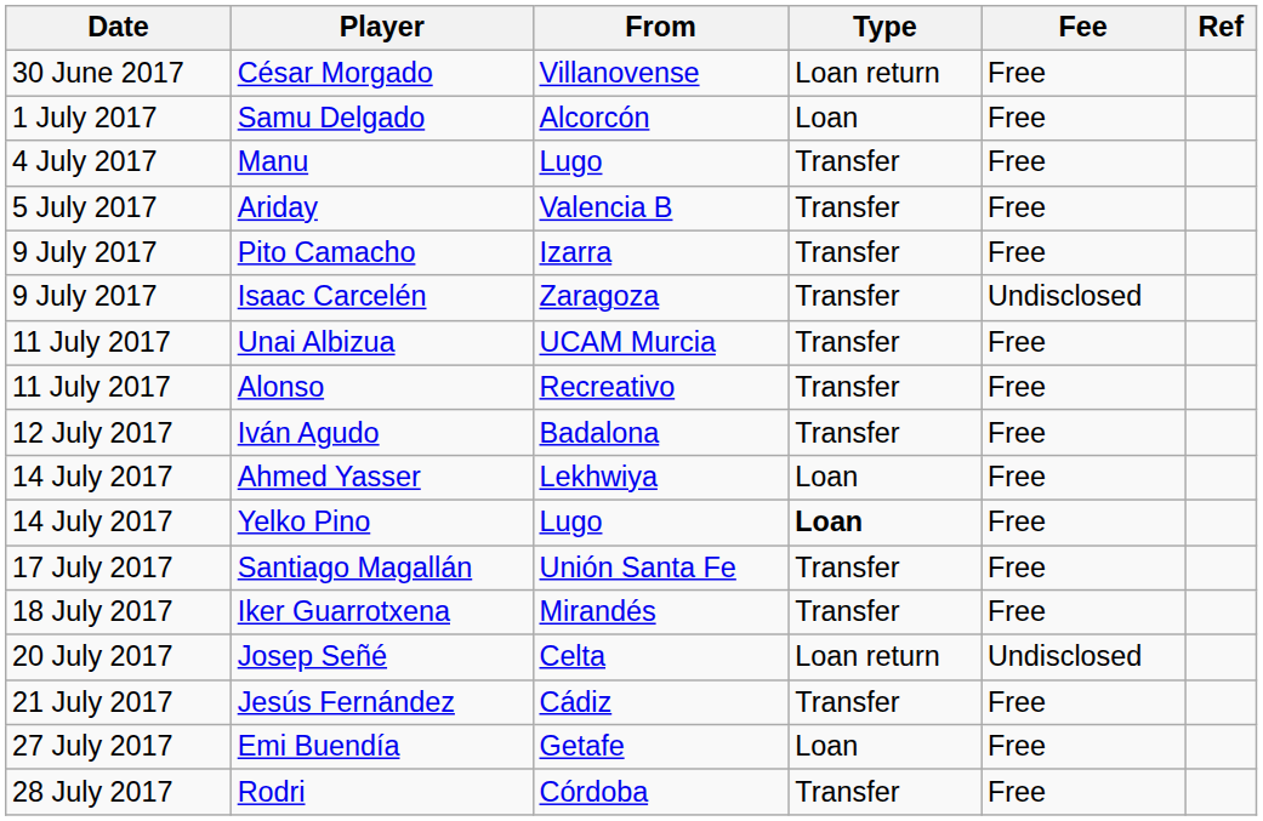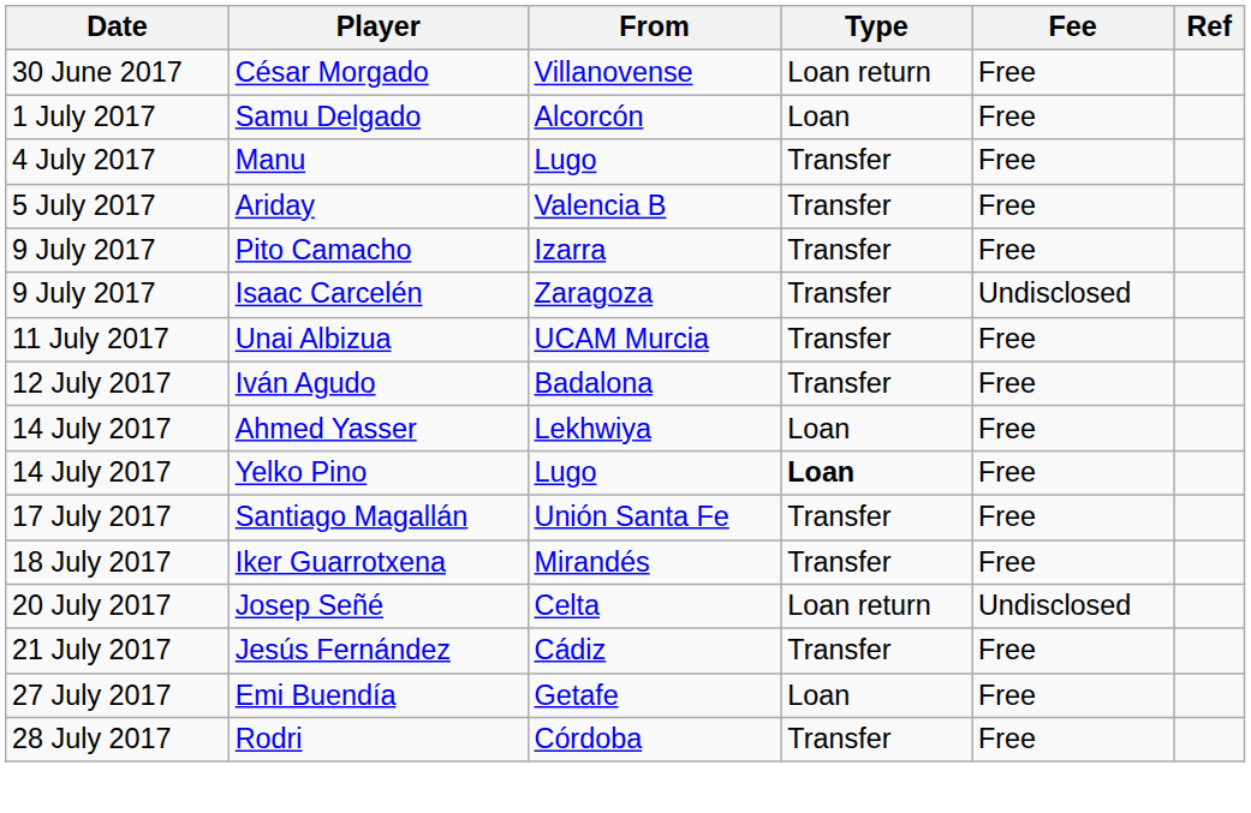- row: 11 July 2017 | Alonso | Recreativo | Transfer | Free
